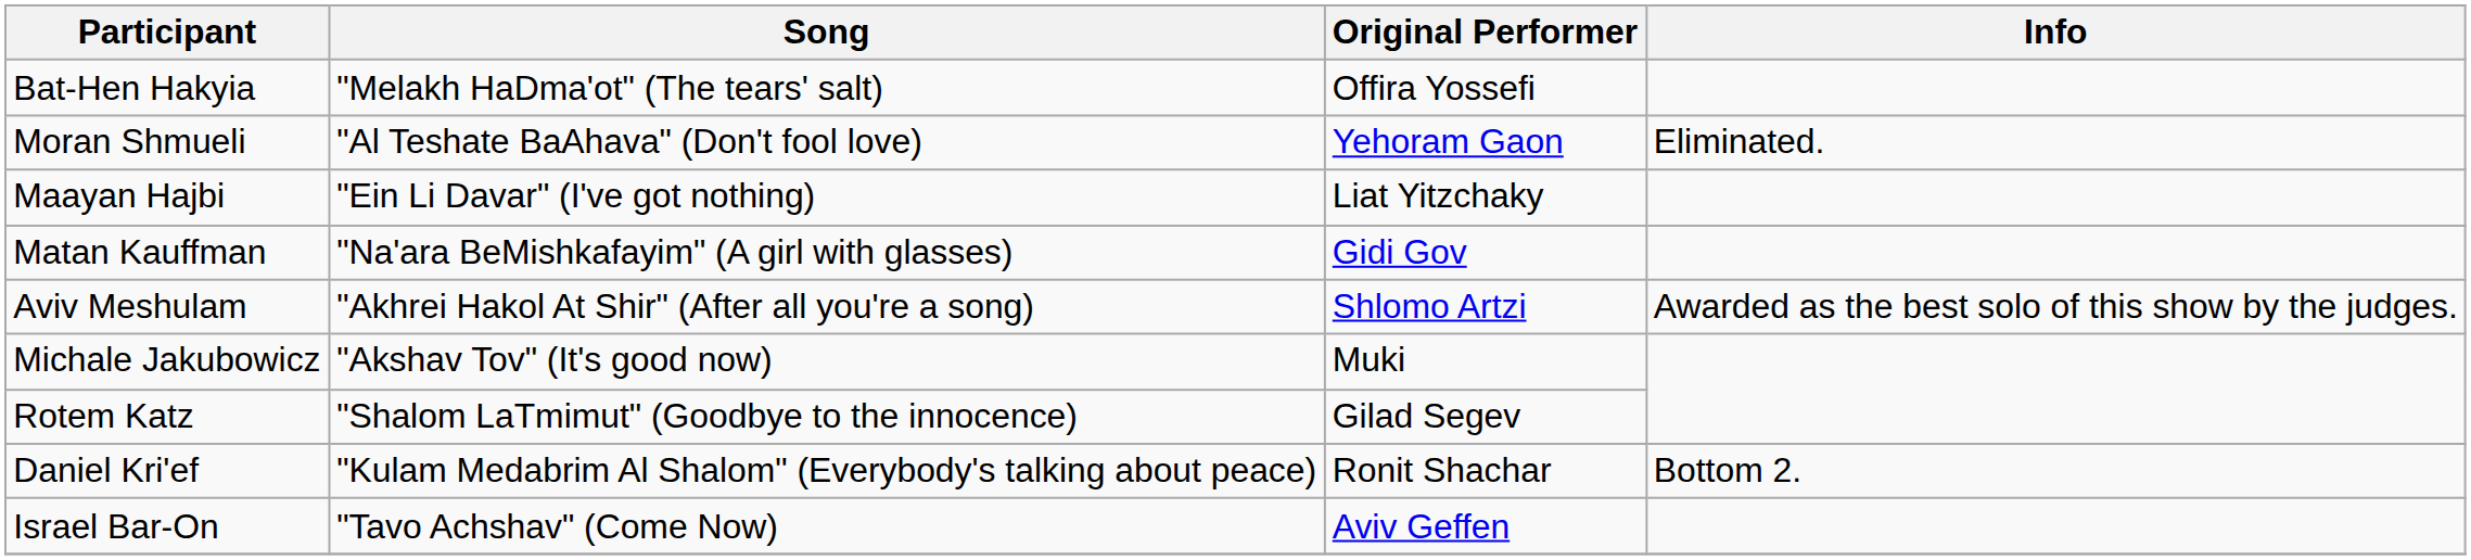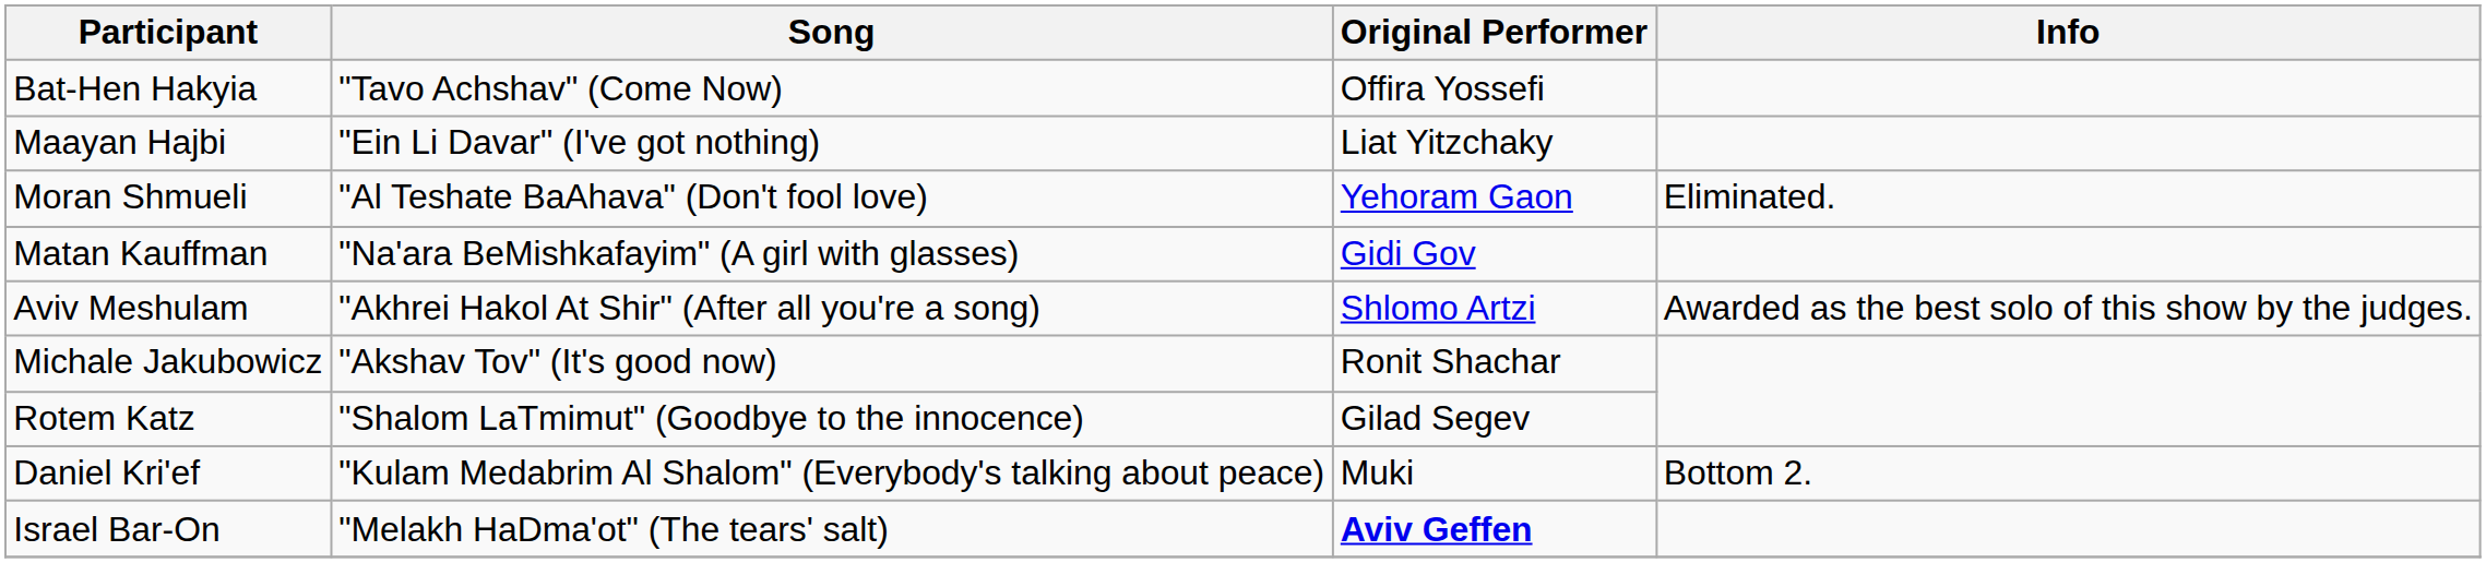Bat-Hen Hakyia | Song: "Melakh HaDma'ot" (The tears' salt) -> "Tavo Achshav" (Come Now)
rows swapped: Moran Shmueli <-> Maayan Hajbi
Michale Jakubowicz | Original Performer: Muki -> Ronit Shachar
Daniel Kri'ef | Original Performer: Ronit Shachar -> Muki
Israel Bar-On | Song: "Tavo Achshav" (Come Now) -> "Melakh HaDma'ot" (The tears' salt)
Israel Bar-On | Original Performer: normal -> bold
